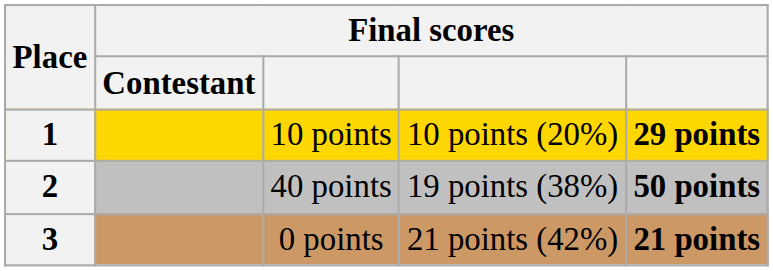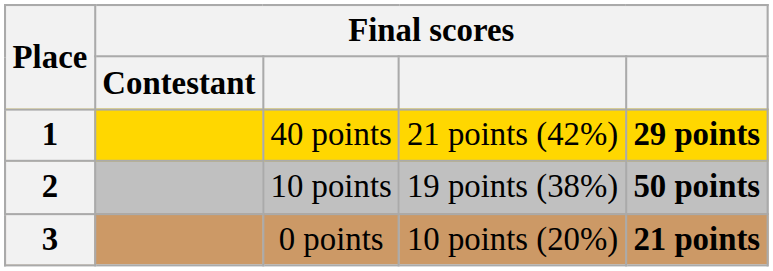1 | column 3: 10 points -> 40 points
1 | column 4: 10 points (20%) -> 21 points (42%)
2 | column 3: 40 points -> 10 points
3 | column 4: 21 points (42%) -> 10 points (20%)
